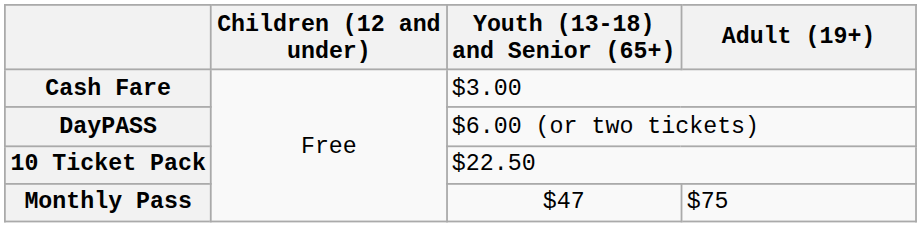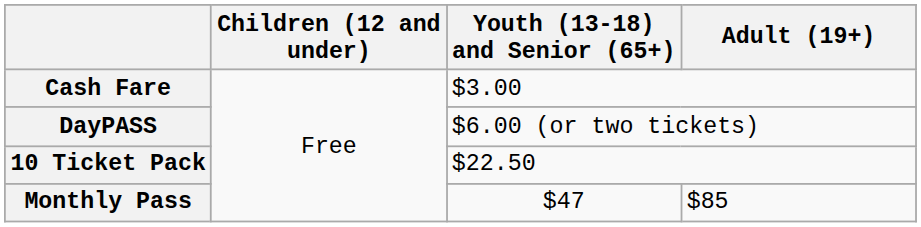Monthly Pass | Adult (19+): $75 -> $85
